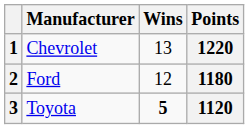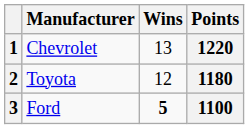2 | Manufacturer: Ford -> Toyota
3 | Manufacturer: Toyota -> Ford
3 | Points: 1120 -> 1100
